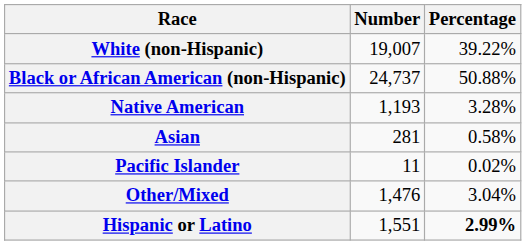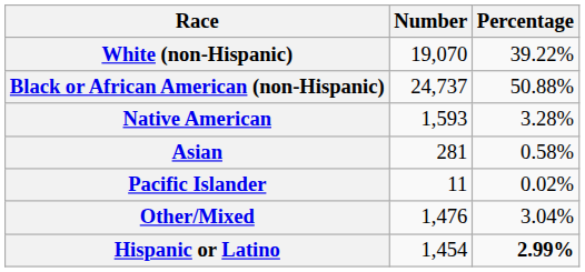White (non-Hispanic) | Number: 19,007 -> 19,070
Native American | Number: 1,193 -> 1,593
Hispanic or Latino | Number: 1,551 -> 1,454
